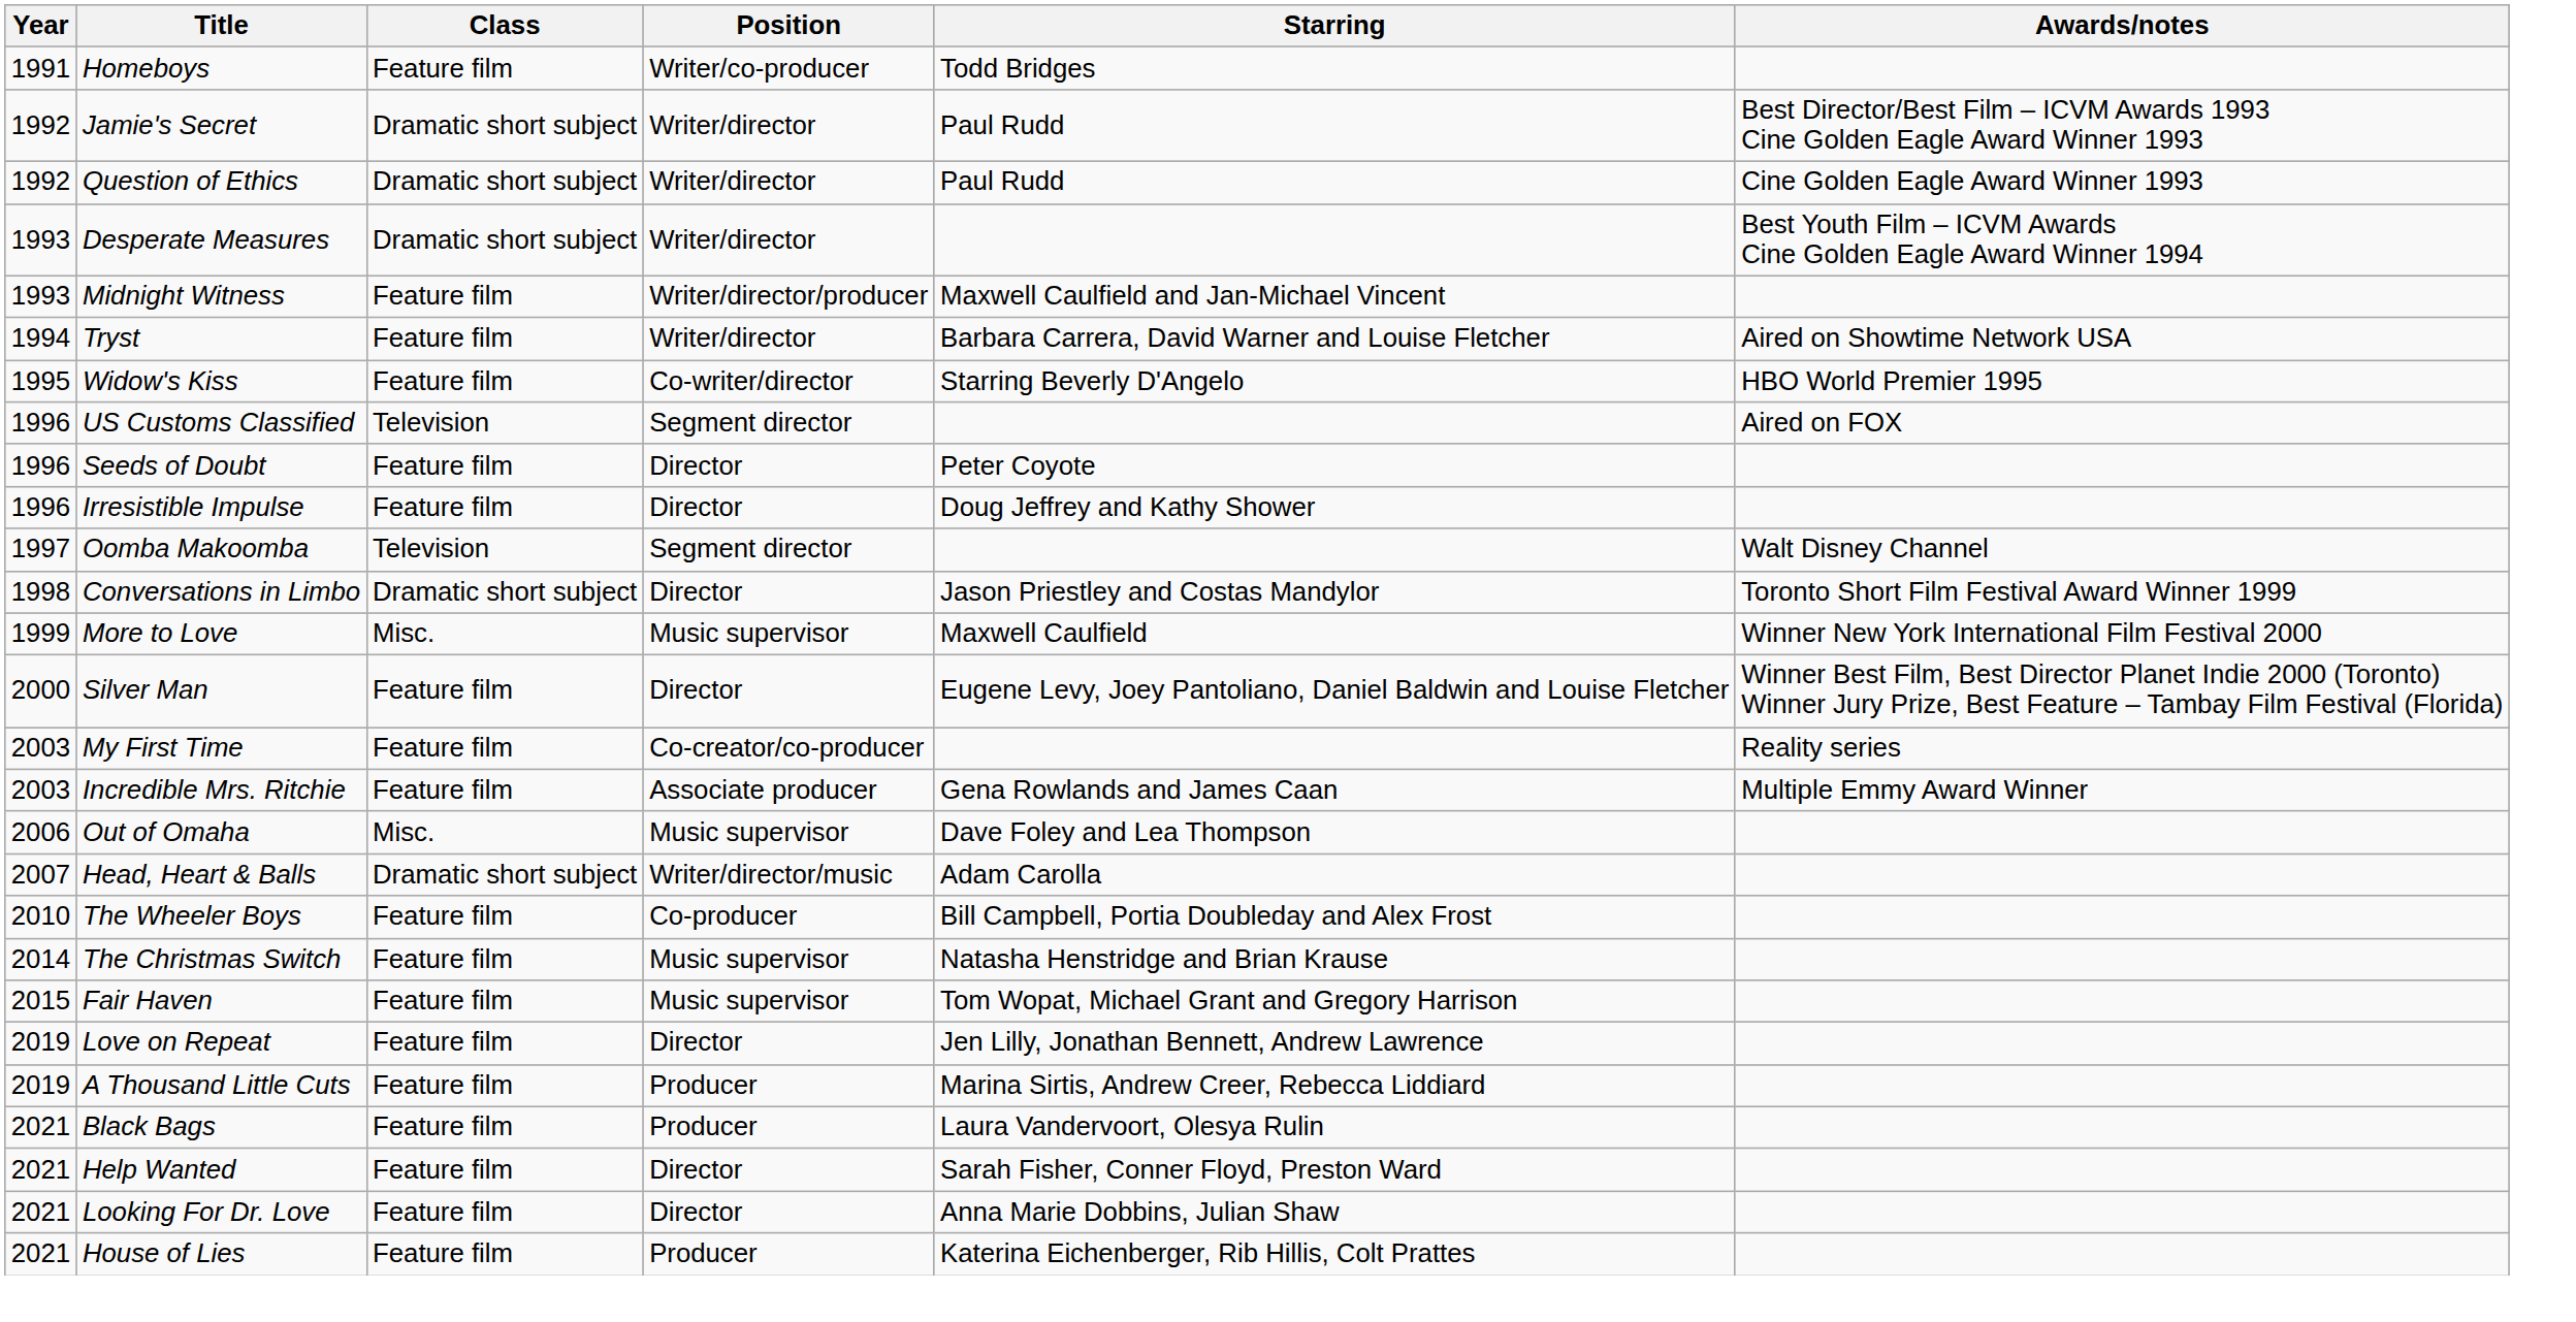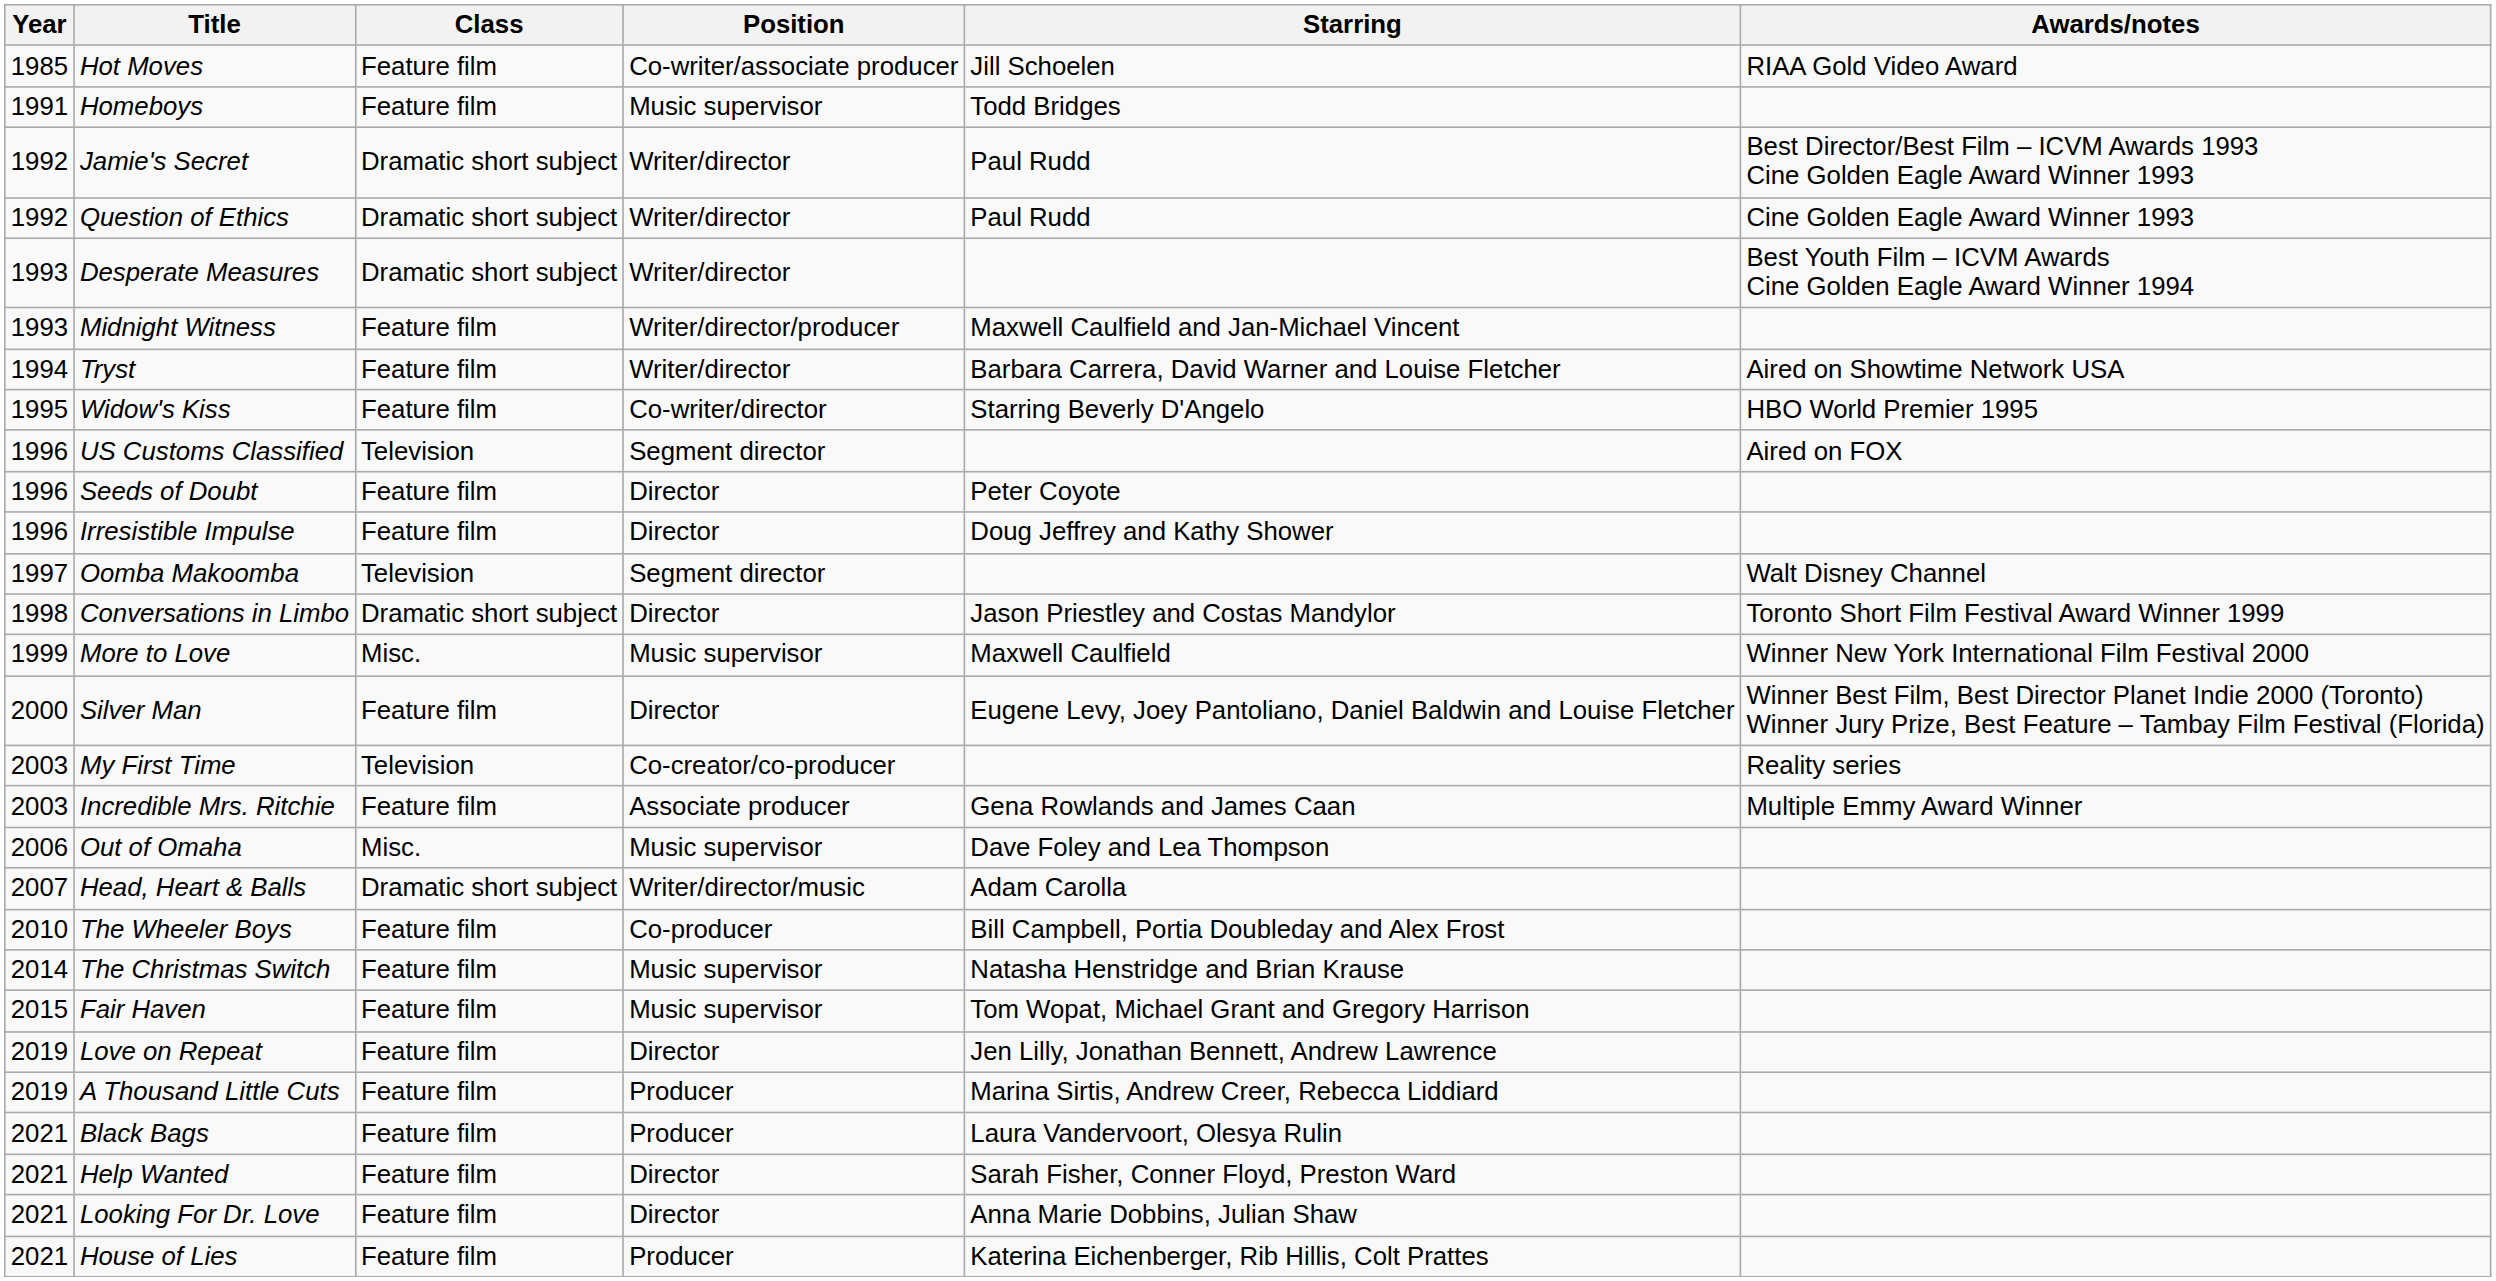+ row: 1985 | Hot Moves | Feature film | Co-writer/associate producer | Jill Schoelen | RIAA Gold Video Award
Homeboys | Position: Writer/co-producer -> Music supervisor
My First Time | Class: Feature film -> Television
